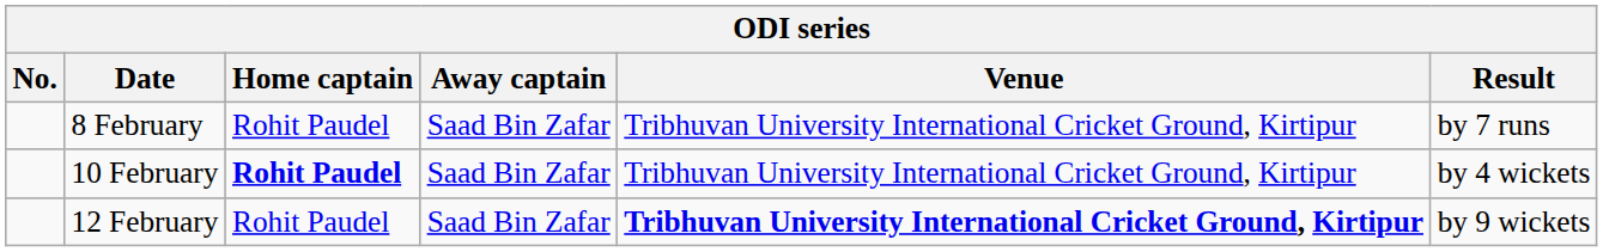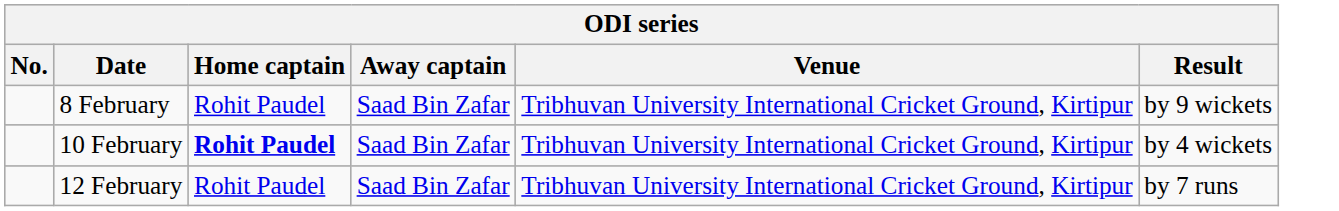8 February | Result: by 7 runs -> by 9 wickets
12 February | Venue: bold -> normal
12 February | Result: by 9 wickets -> by 7 runs
